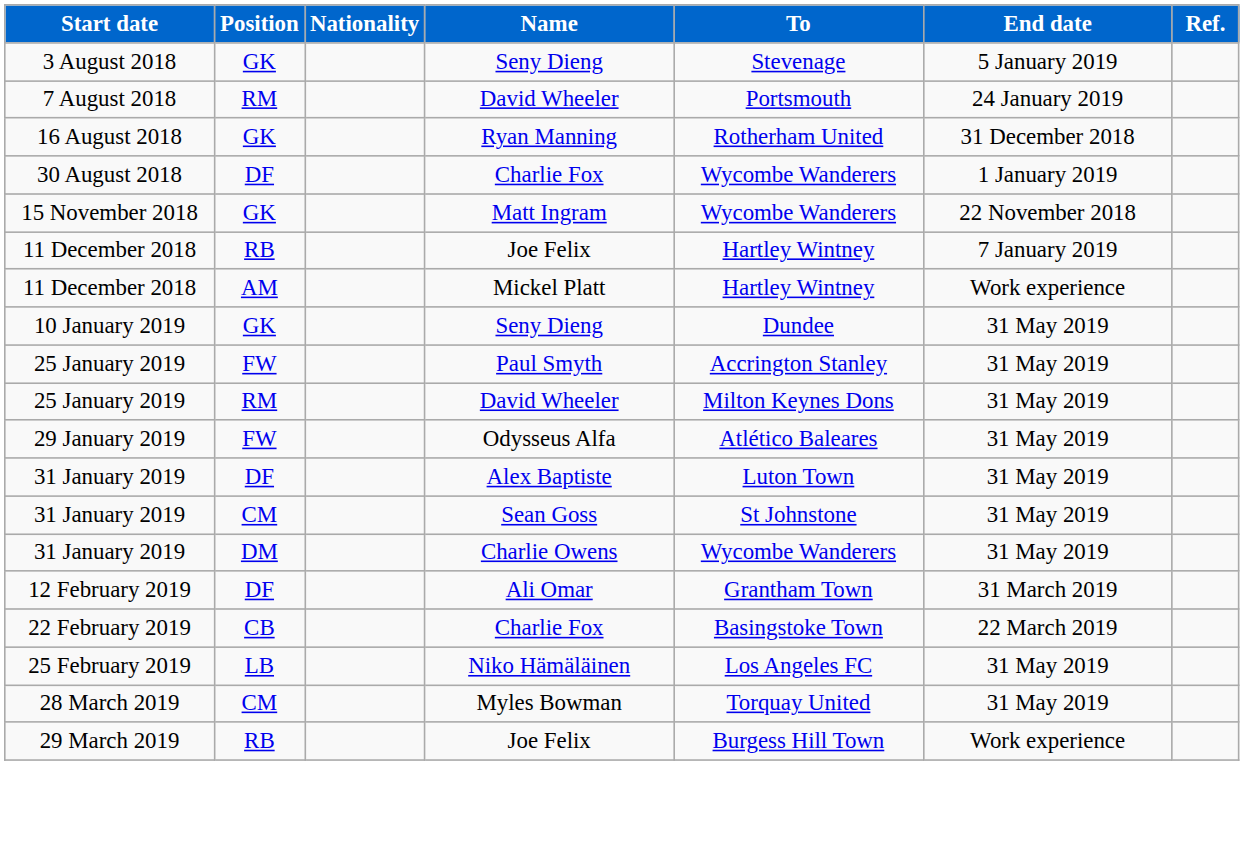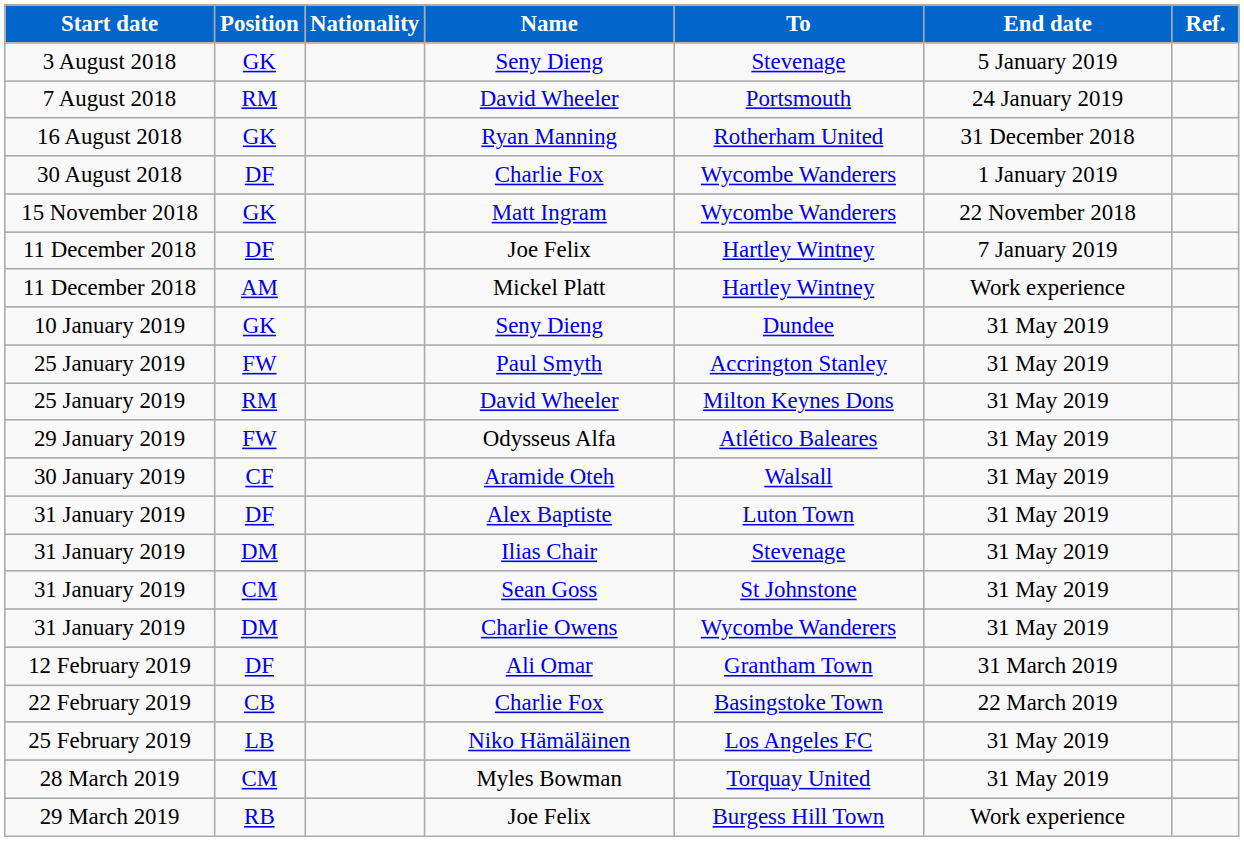11 December 2018 / Joe Felix | Position: RB -> DF
+ row: 30 January 2019 | CF | Aramide Oteh | Walsall | 31 May 2019
+ row: 31 January 2019 | DM | Ilias Chair | Stevenage | 31 May 2019
